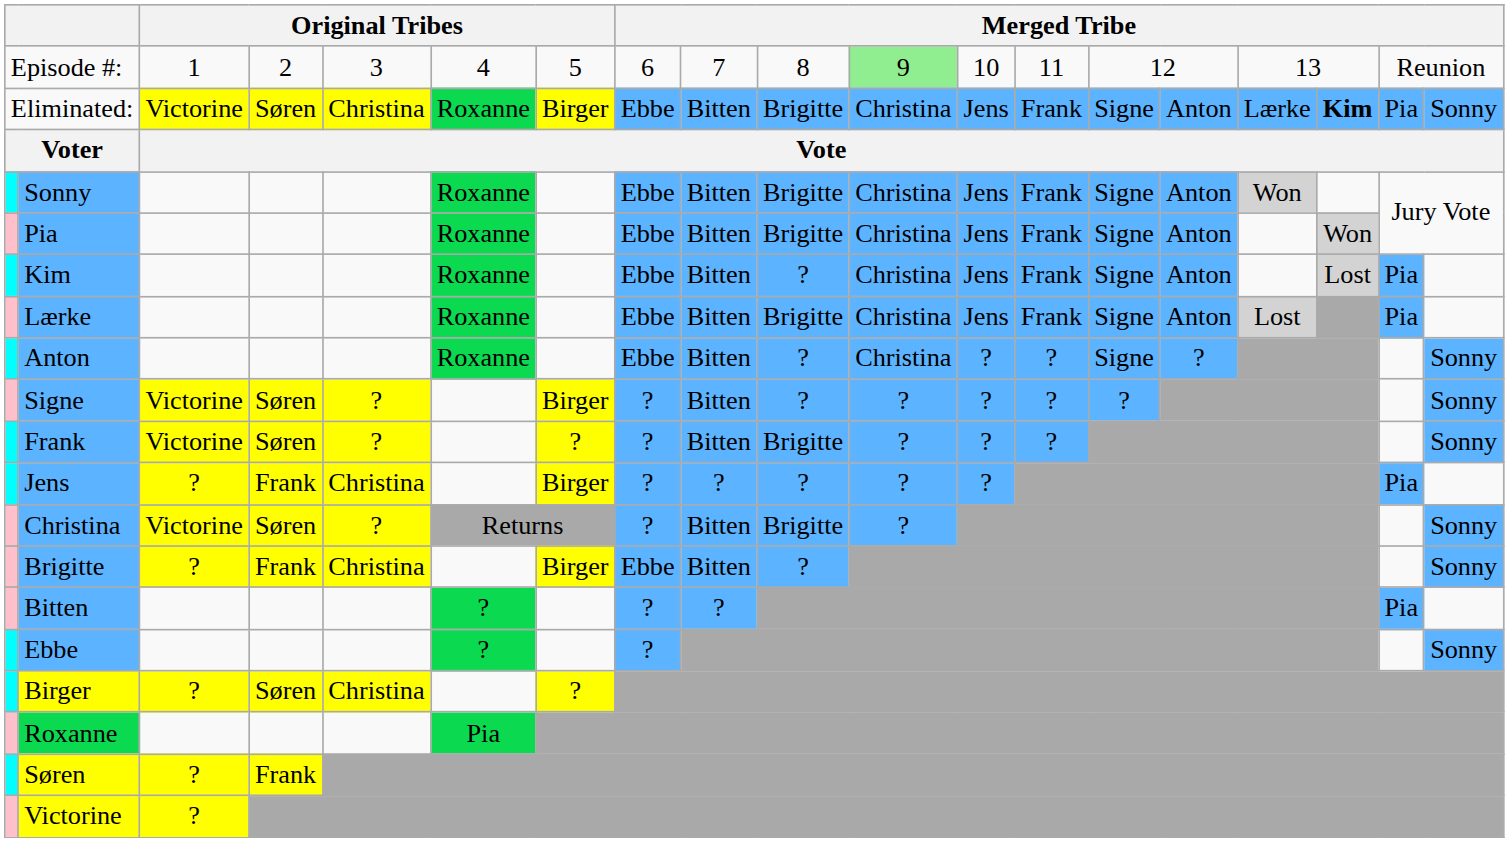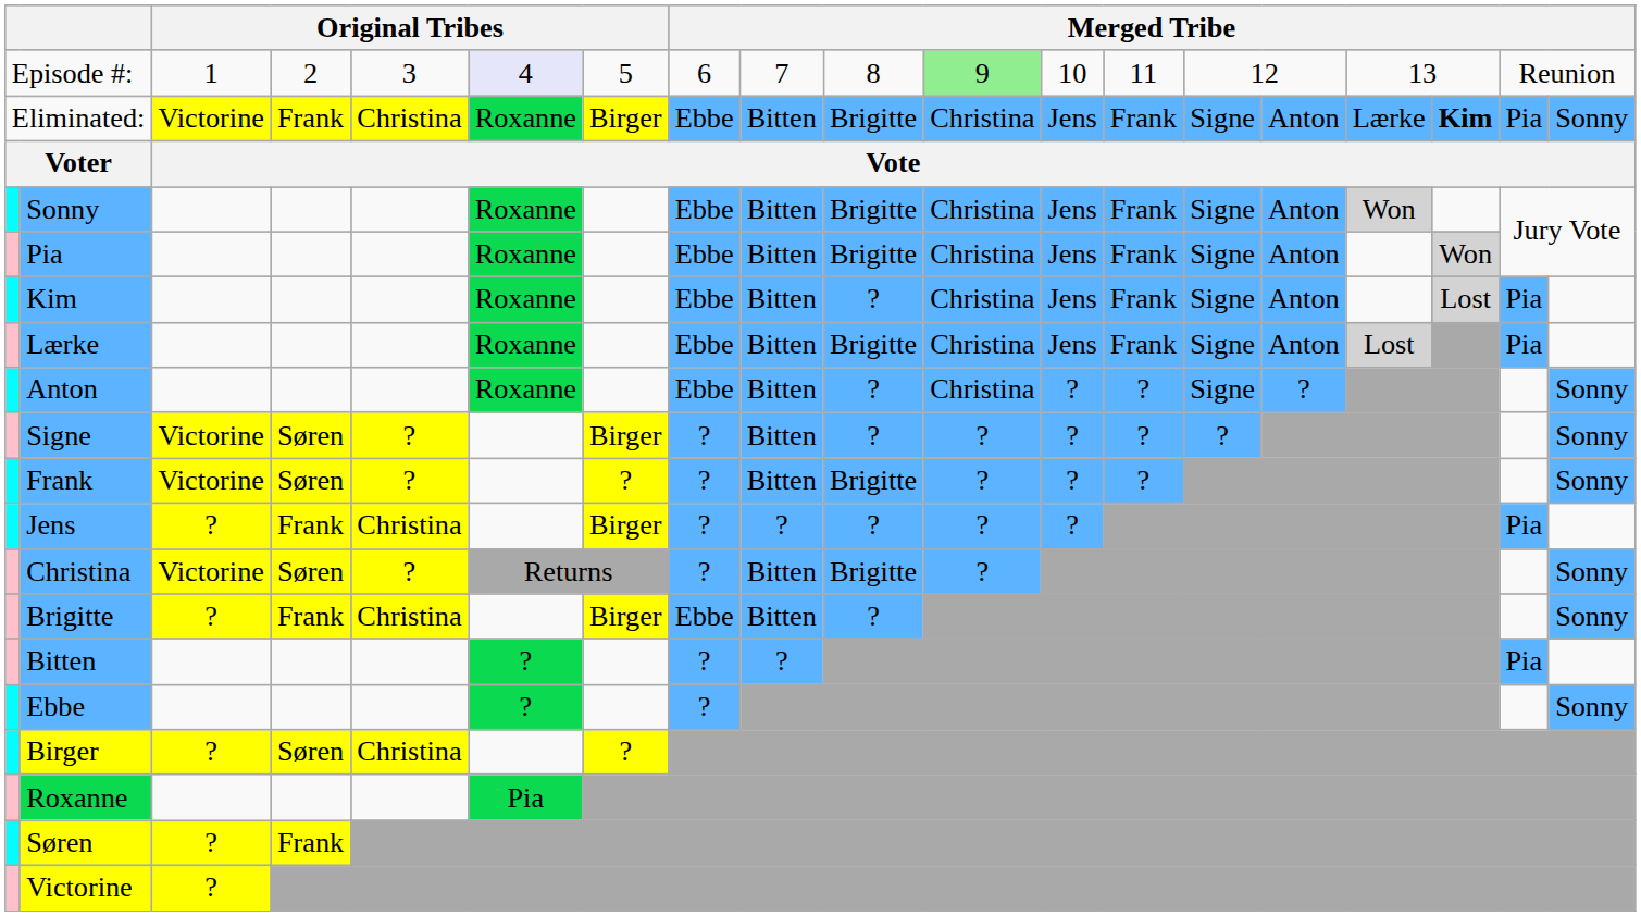Episode #: | column 6: no background -> lavender background
Eliminated: | column 4: Søren -> Frank
